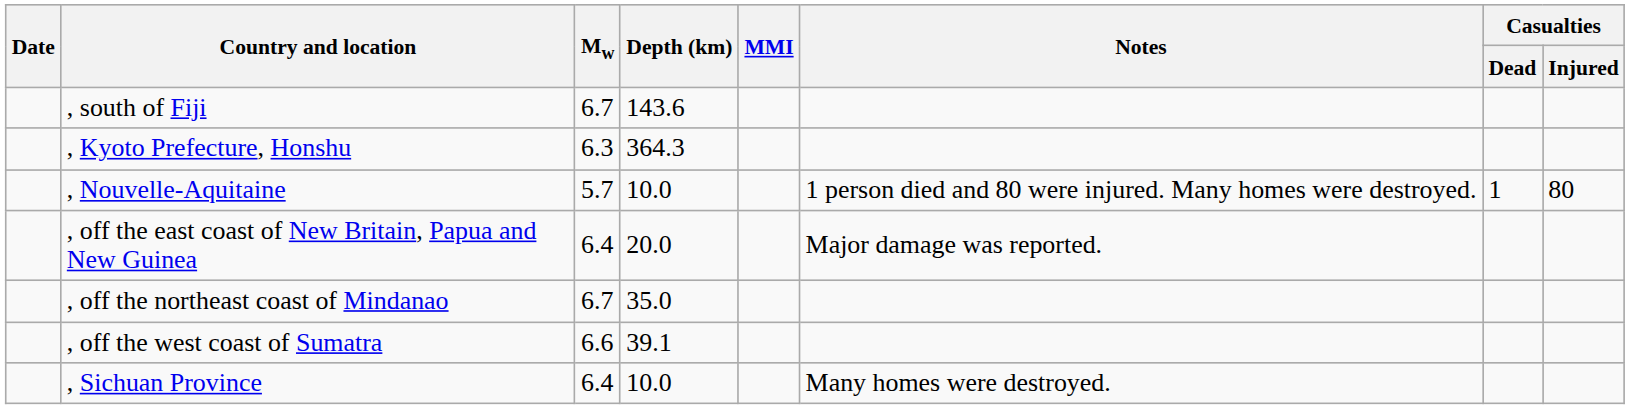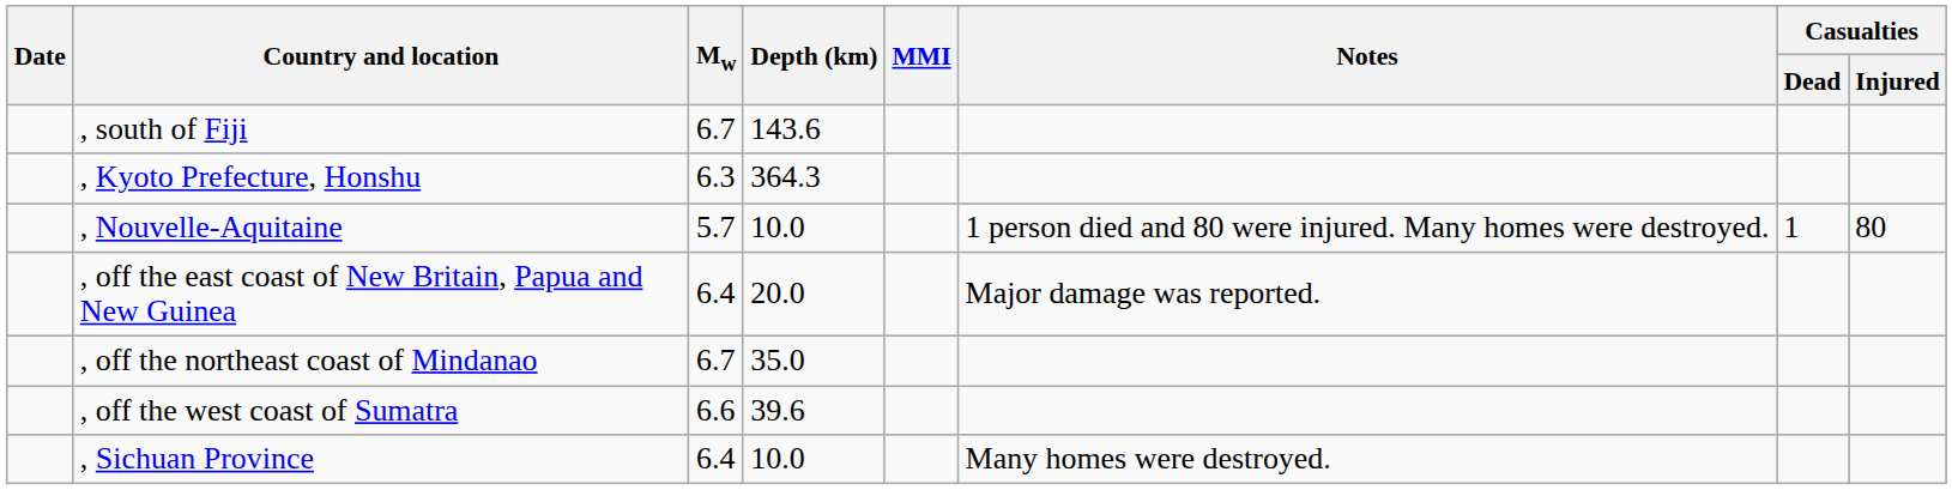, off the west coast of Sumatra | Depth (km): 39.1 -> 39.6
